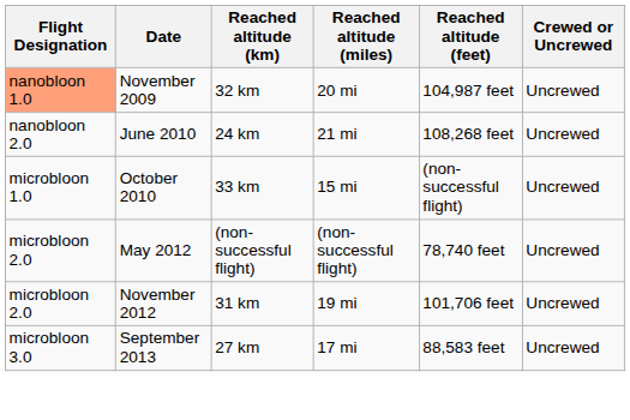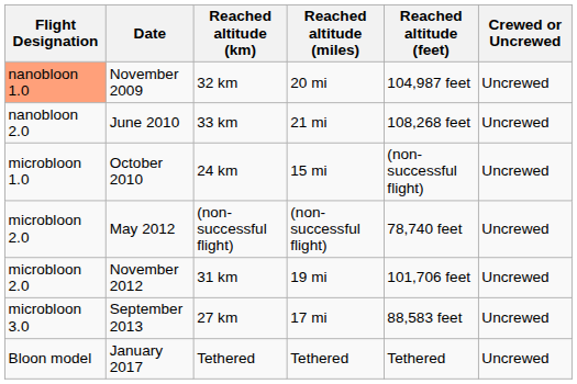June 2010 | Reached altitude (km): 24 km -> 33 km
October 2010 | Reached altitude (km): 33 km -> 24 km
+ row: Bloon model | January 2017 | Tethered | Tethered | Tethered | Uncrewed
